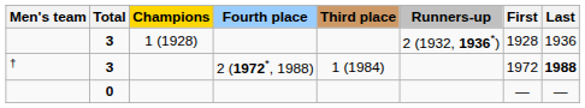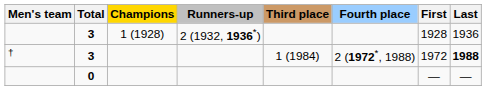columns swapped: Runners-up <-> Fourth place
